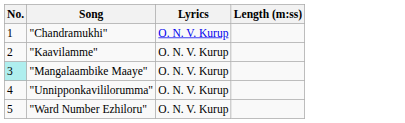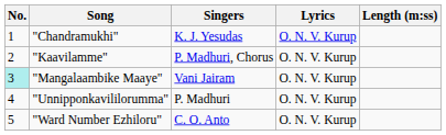+ column: Singers | K. J. Yesudas | P. Madhuri, Chorus | Vani Jairam | P. Madhuri | C. O. Anto
